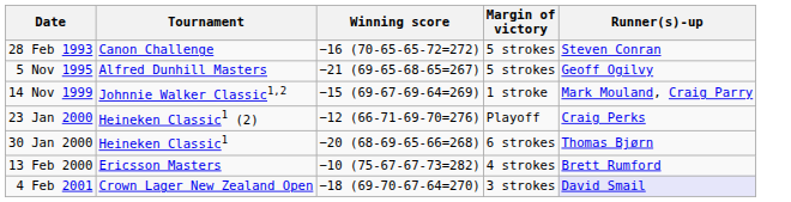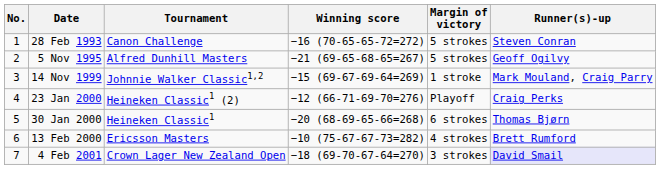+ column: No. | 1 | 2 | 3 | 4 | 5 | 6 | 7
